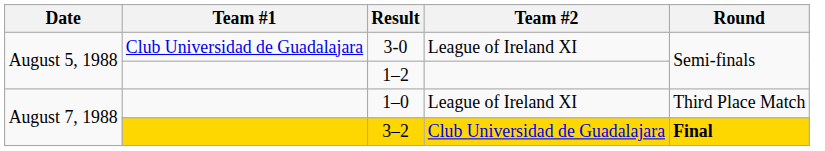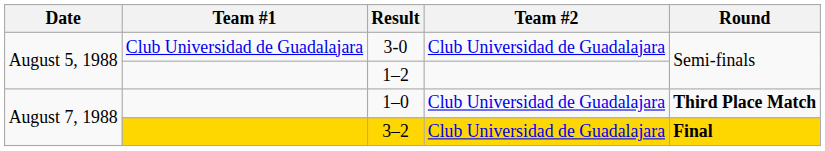3-0 | Team #2: League of Ireland XI -> Club Universidad de Guadalajara
1–0 | Team #2: League of Ireland XI -> Club Universidad de Guadalajara
1–0 | Round: normal -> bold
